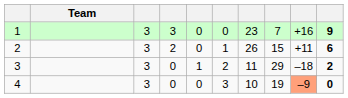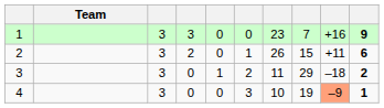4 | column 10: 0 -> 1
